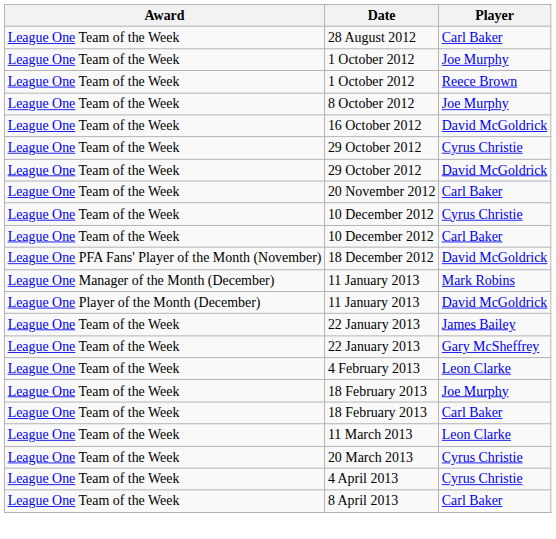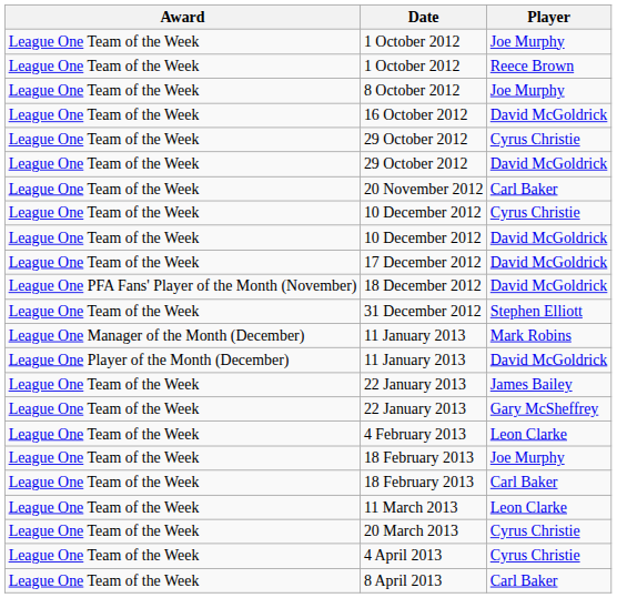- row: League One Team of the Week | 28 August 2012 | Carl Baker
- row: League One Team of the Week | 10 December 2012 | Carl Baker
+ row: League One Team of the Week | 10 December 2012 | David McGoldrick
+ row: League One Team of the Week | 17 December 2012 | David McGoldrick
+ row: League One Team of the Week | 31 December 2012 | Stephen Elliott
